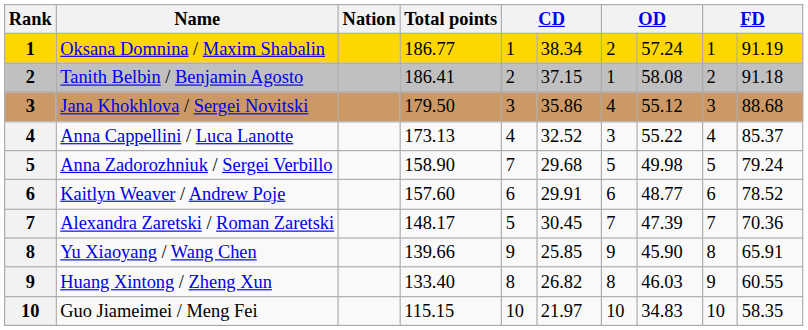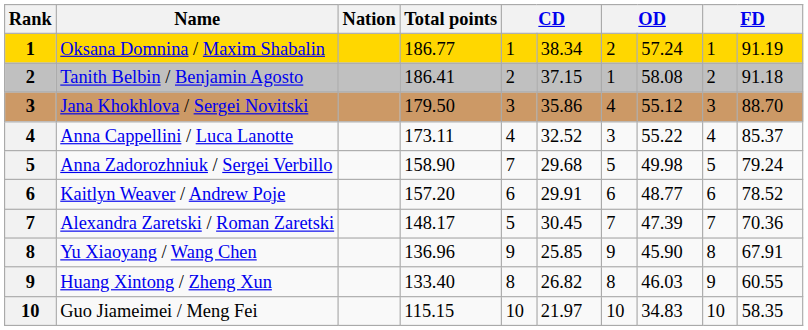Jana Khokhlova / Sergei Novitski | column 10: 88.68 -> 88.70
Anna Cappellini / Luca Lanotte | Total points: 173.13 -> 173.11
Kaitlyn Weaver / Andrew Poje | Total points: 157.60 -> 157.20
Yu Xiaoyang / Wang Chen | Total points: 139.66 -> 136.96
Yu Xiaoyang / Wang Chen | column 10: 65.91 -> 67.91
